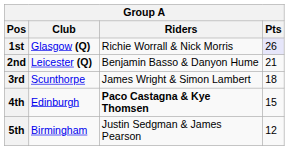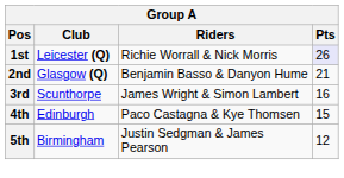1st | Club: Glasgow (Q) -> Leicester (Q)
2nd | Club: Leicester (Q) -> Glasgow (Q)
3rd | Pts: 18 -> 16
4th | Riders: bold -> normal
